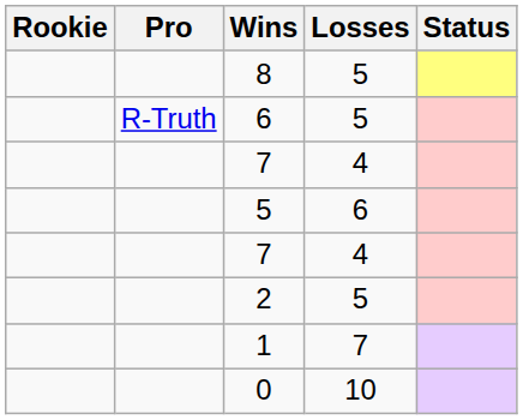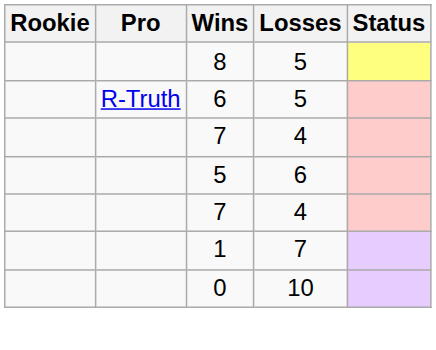- row: 2 | 5
